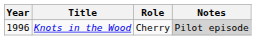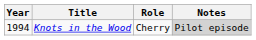Knots in the Wood | Year: 1996 -> 1994
